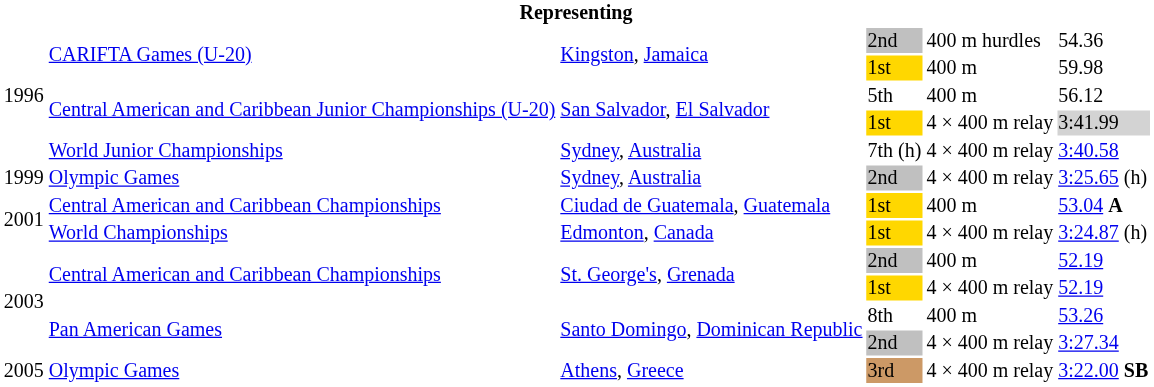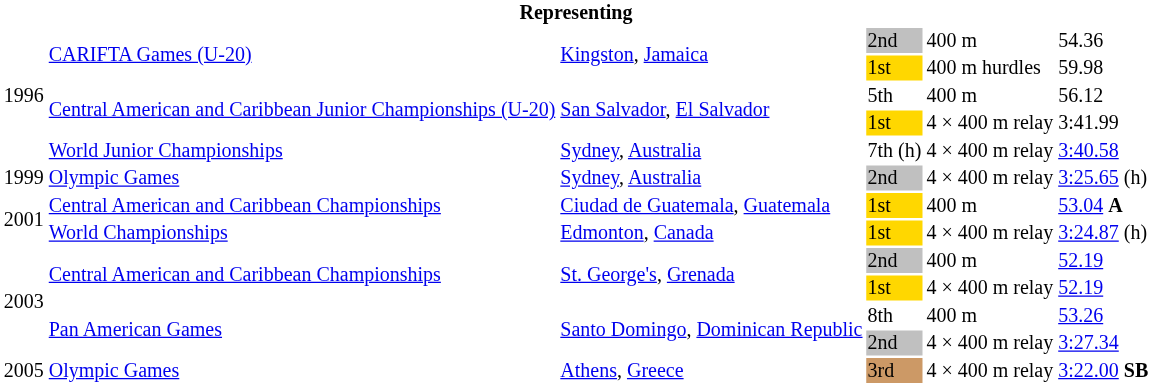Kingston, Jamaica / 2nd | column 5: 400 m hurdles -> 400 m
Kingston, Jamaica / 1st | column 5: 400 m -> 400 m hurdles
San Salvador, El Salvador / 1st | column 6: lightgrey background -> no background
